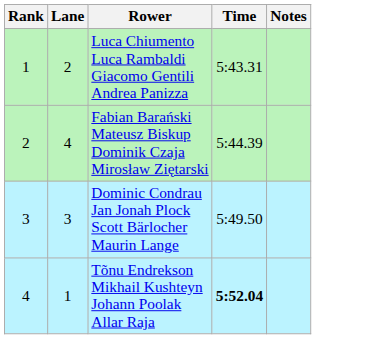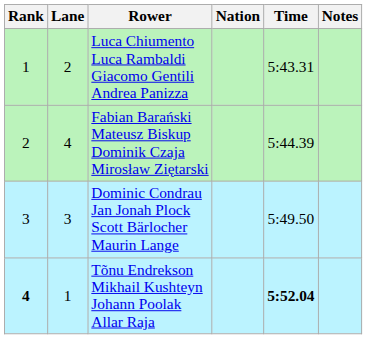+ column: Nation
Tõnu Endrekson Mikhail Kushteyn Johann Poolak Allar Raja | Rank: normal -> bold
